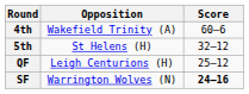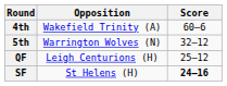5th | Opposition: St Helens (H) -> Warrington Wolves (N)
SF | Opposition: Warrington Wolves (N) -> St Helens (H)
